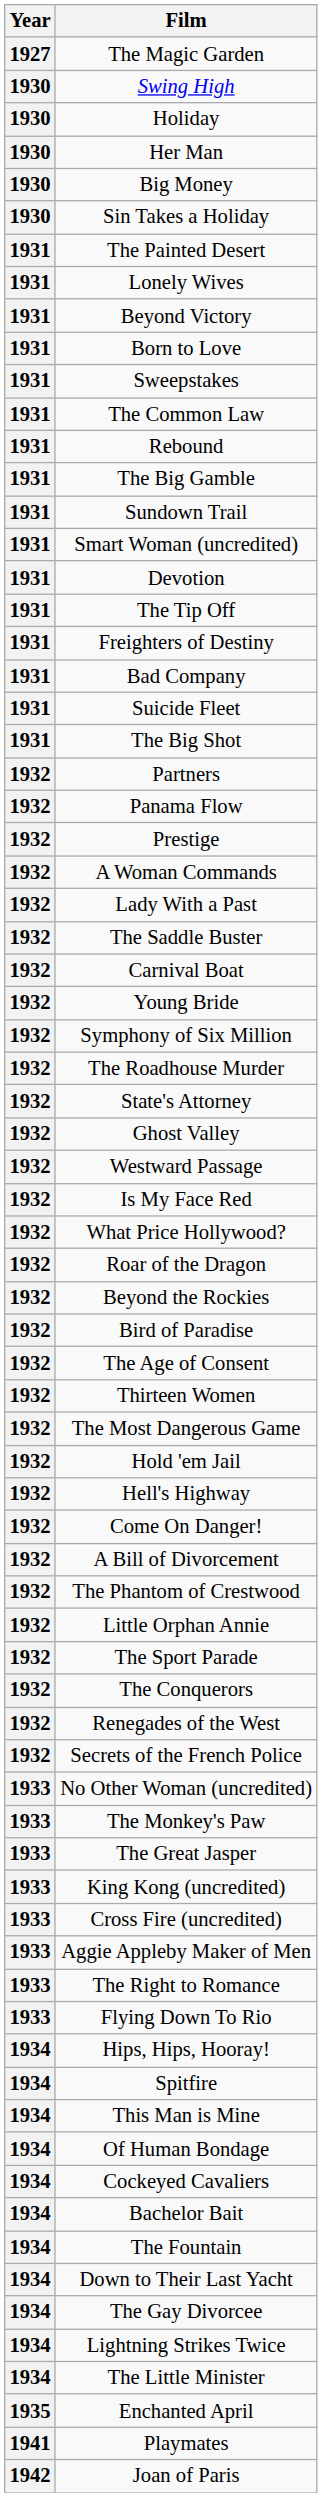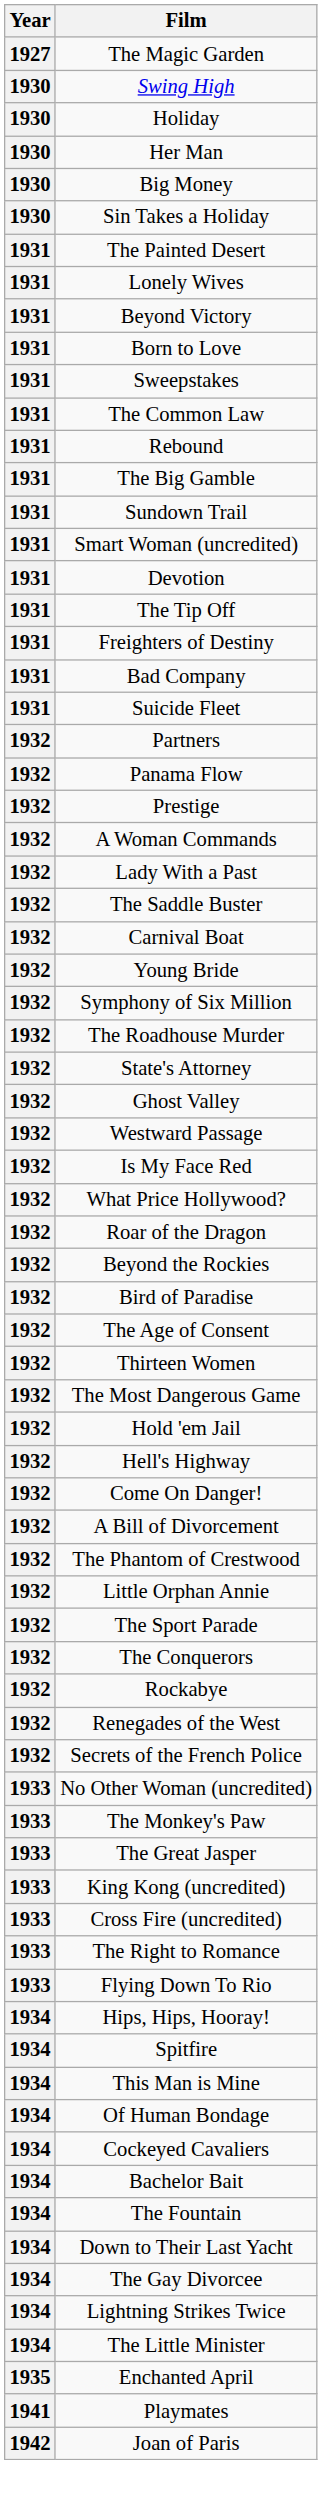- row: 1931 | The Big Shot
+ row: 1932 | Rockabye
- row: 1933 | Aggie Appleby Maker of Men
